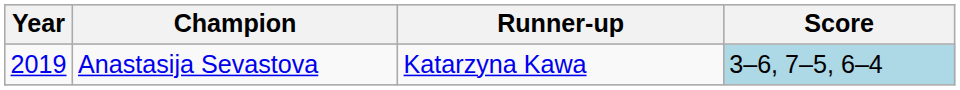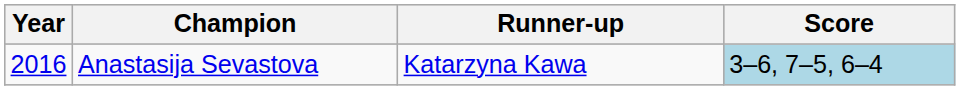Anastasija Sevastova | Year: 2019 -> 2016
